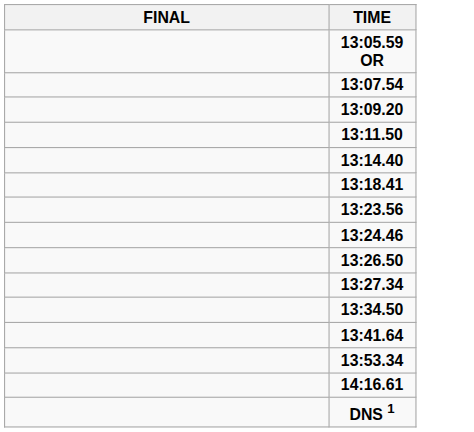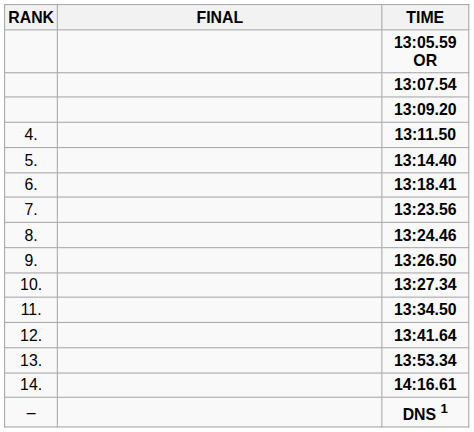+ column: RANK | 4. | 5. | 6. | 7. | 8. | 9. | 10. | 11. | 12. | 13. | 14. | –
